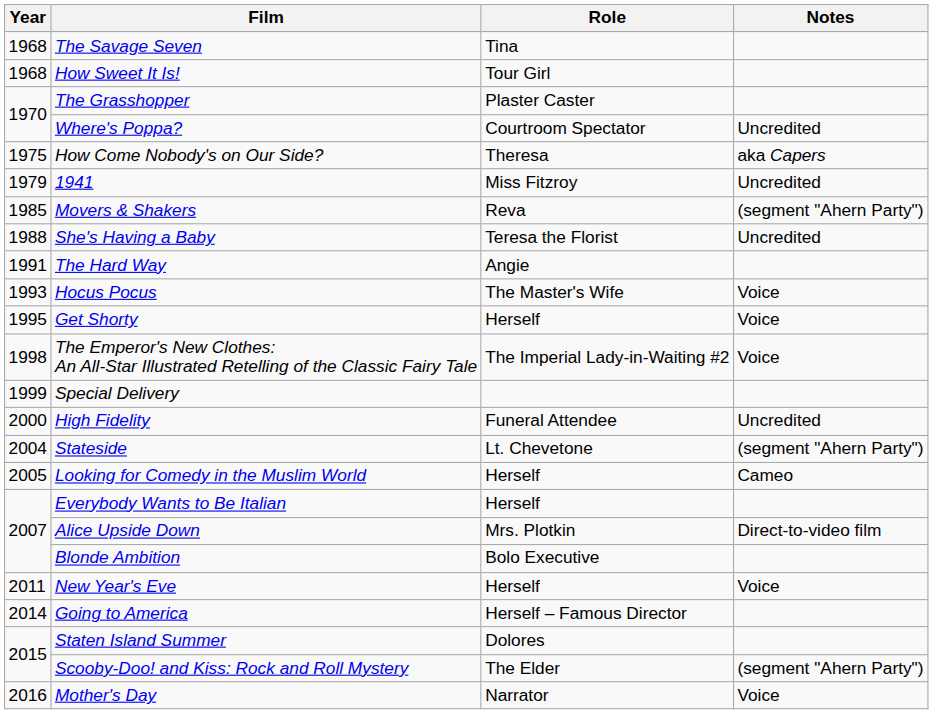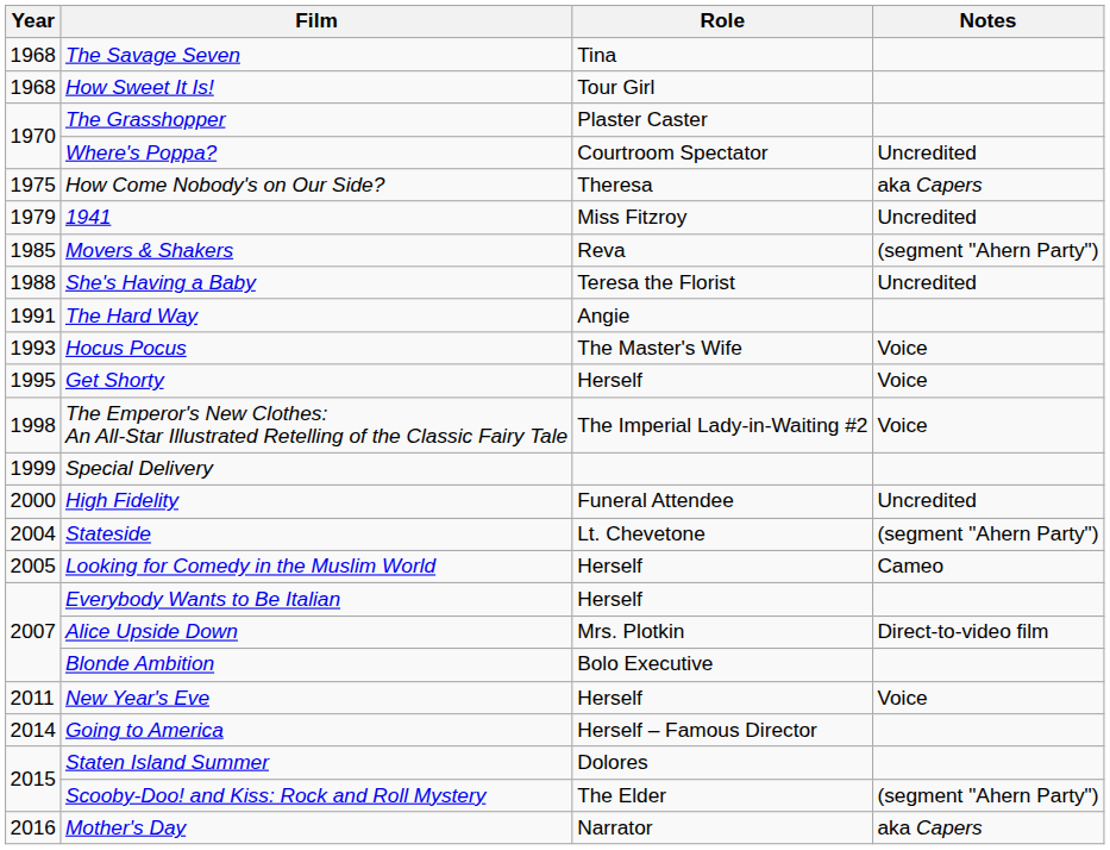Mother's Day | Notes: Voice -> aka Capers
